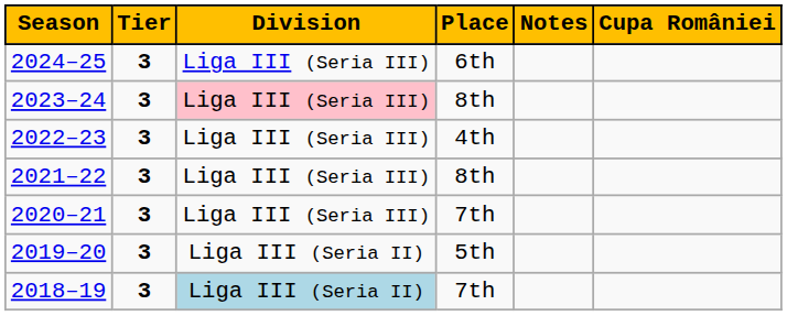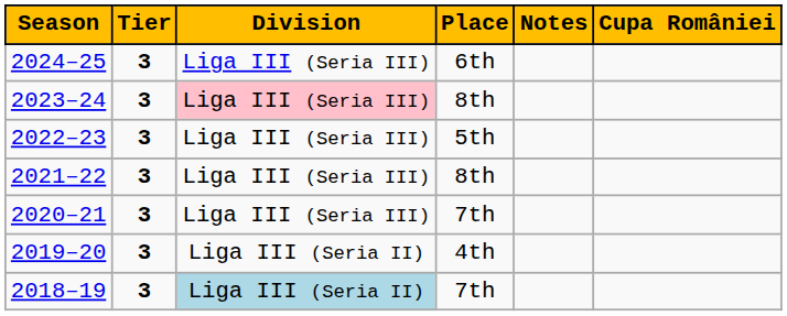2022–23 | Place: 4th -> 5th
2019–20 | Place: 5th -> 4th
